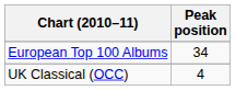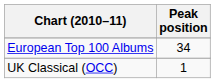UK Classical (OCC) | Peak position: 4 -> 1
